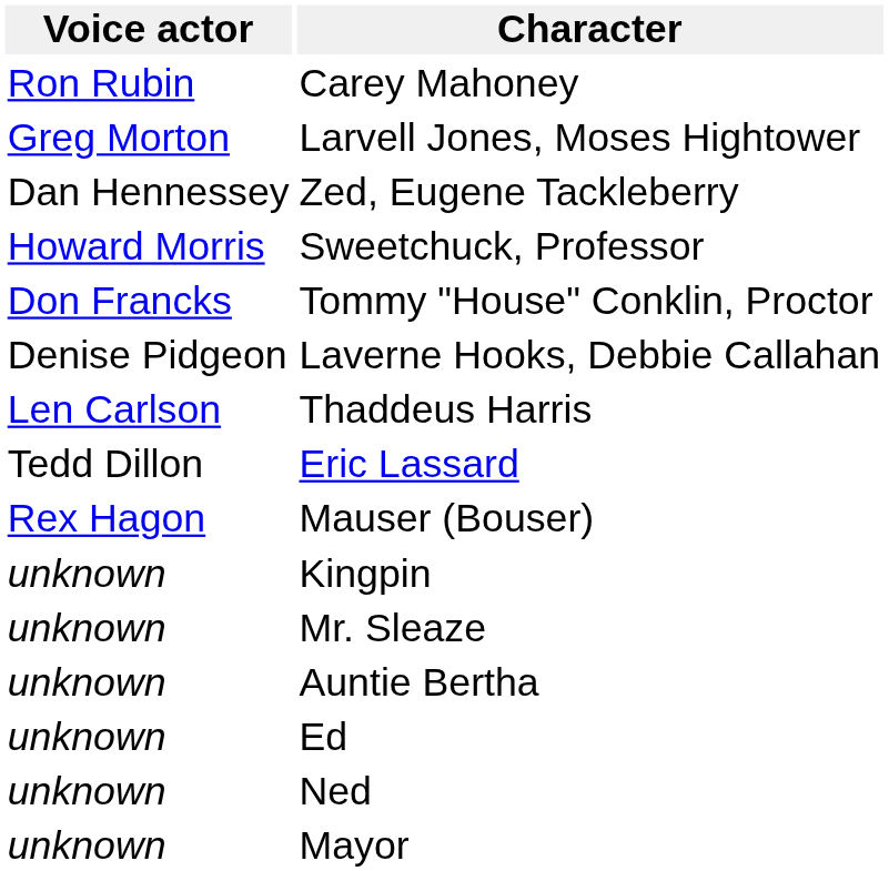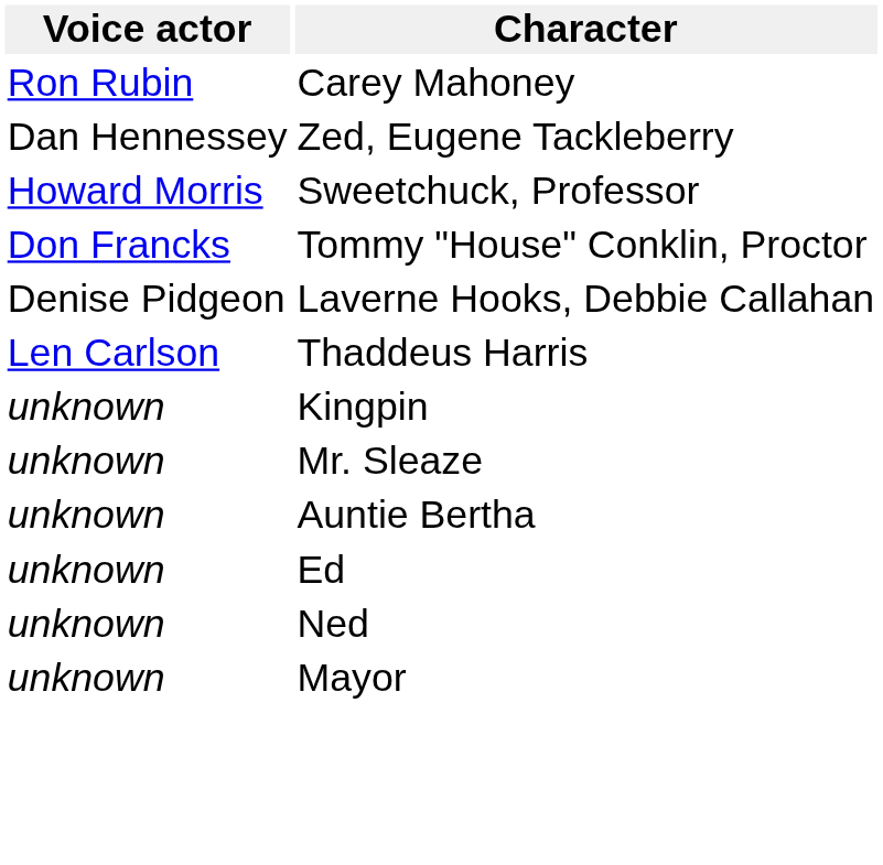- row: Greg Morton | Larvell Jones, Moses Hightower
- row: Tedd Dillon | Eric Lassard
- row: Rex Hagon | Mauser (Bouser)
